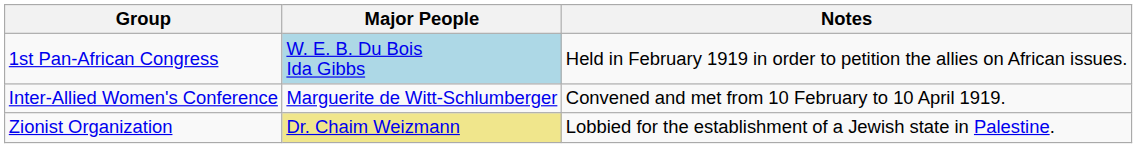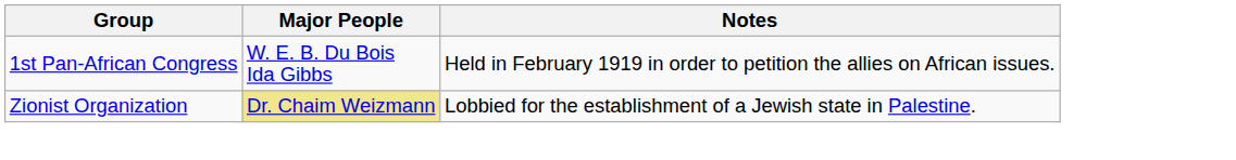1st Pan-African Congress | Major People: lightblue background -> no background
- row: Inter-Allied Women's Conference | Marguerite de Witt-Schlumberger | Convened and met from 10 February to 10 April 1919.
